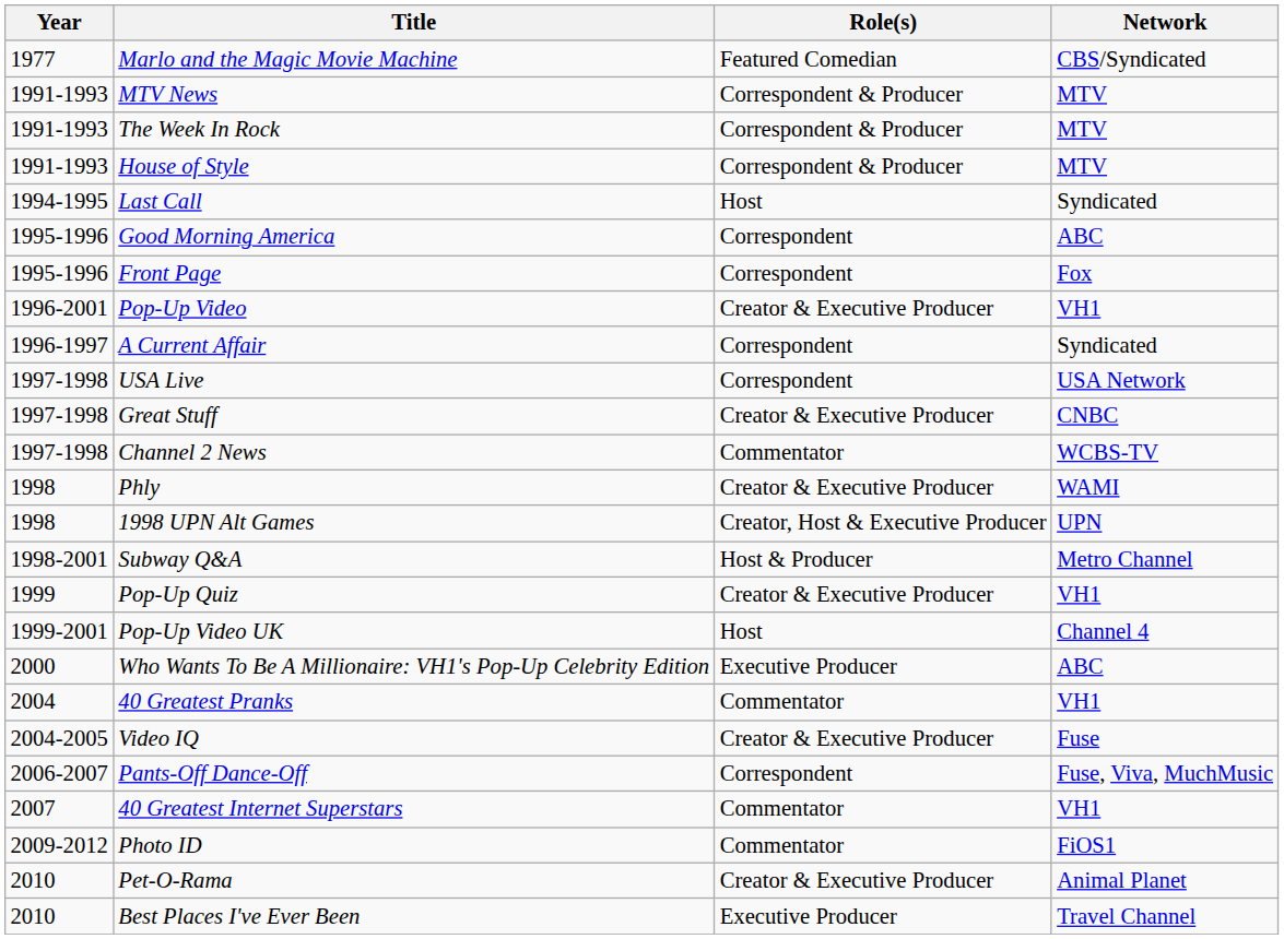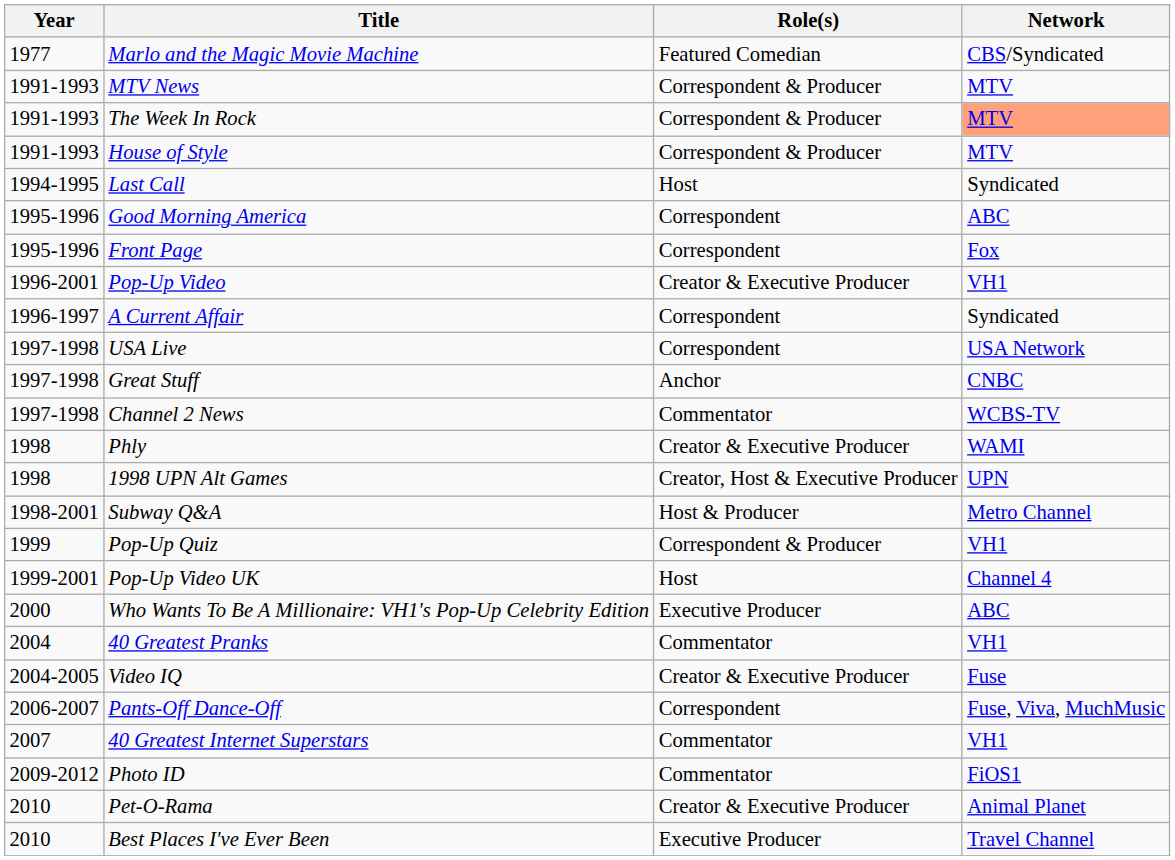The Week In Rock | Network: no background -> lightsalmon background
Great Stuff | Role(s): Creator & Executive Producer -> Anchor
Pop-Up Quiz | Role(s): Creator & Executive Producer -> Correspondent & Producer
